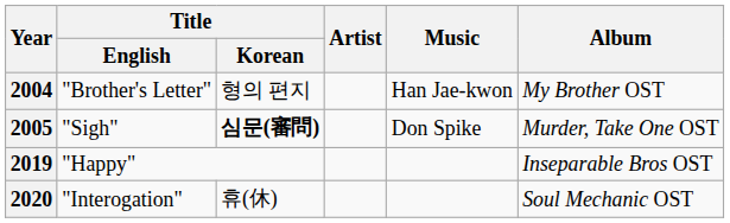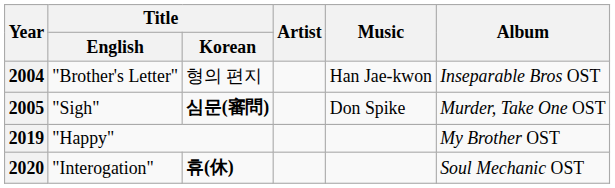2004 | Album: My Brother OST -> Inseparable Bros OST
2019 | Album: Inseparable Bros OST -> My Brother OST
2020 | Title / Korean: normal -> bold
